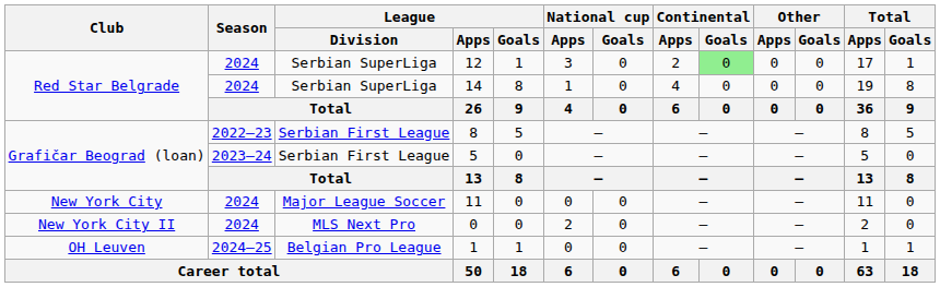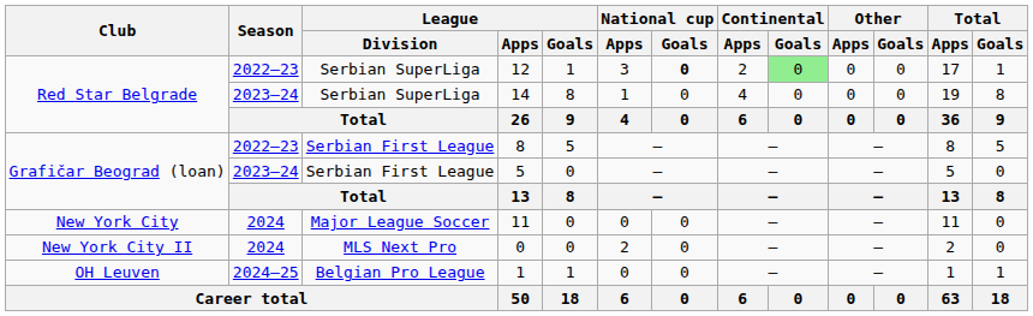12 | Season: 2024 -> 2022–23
12 | National cup / Goals: normal -> bold
14 | Season: 2024 -> 2023–24
